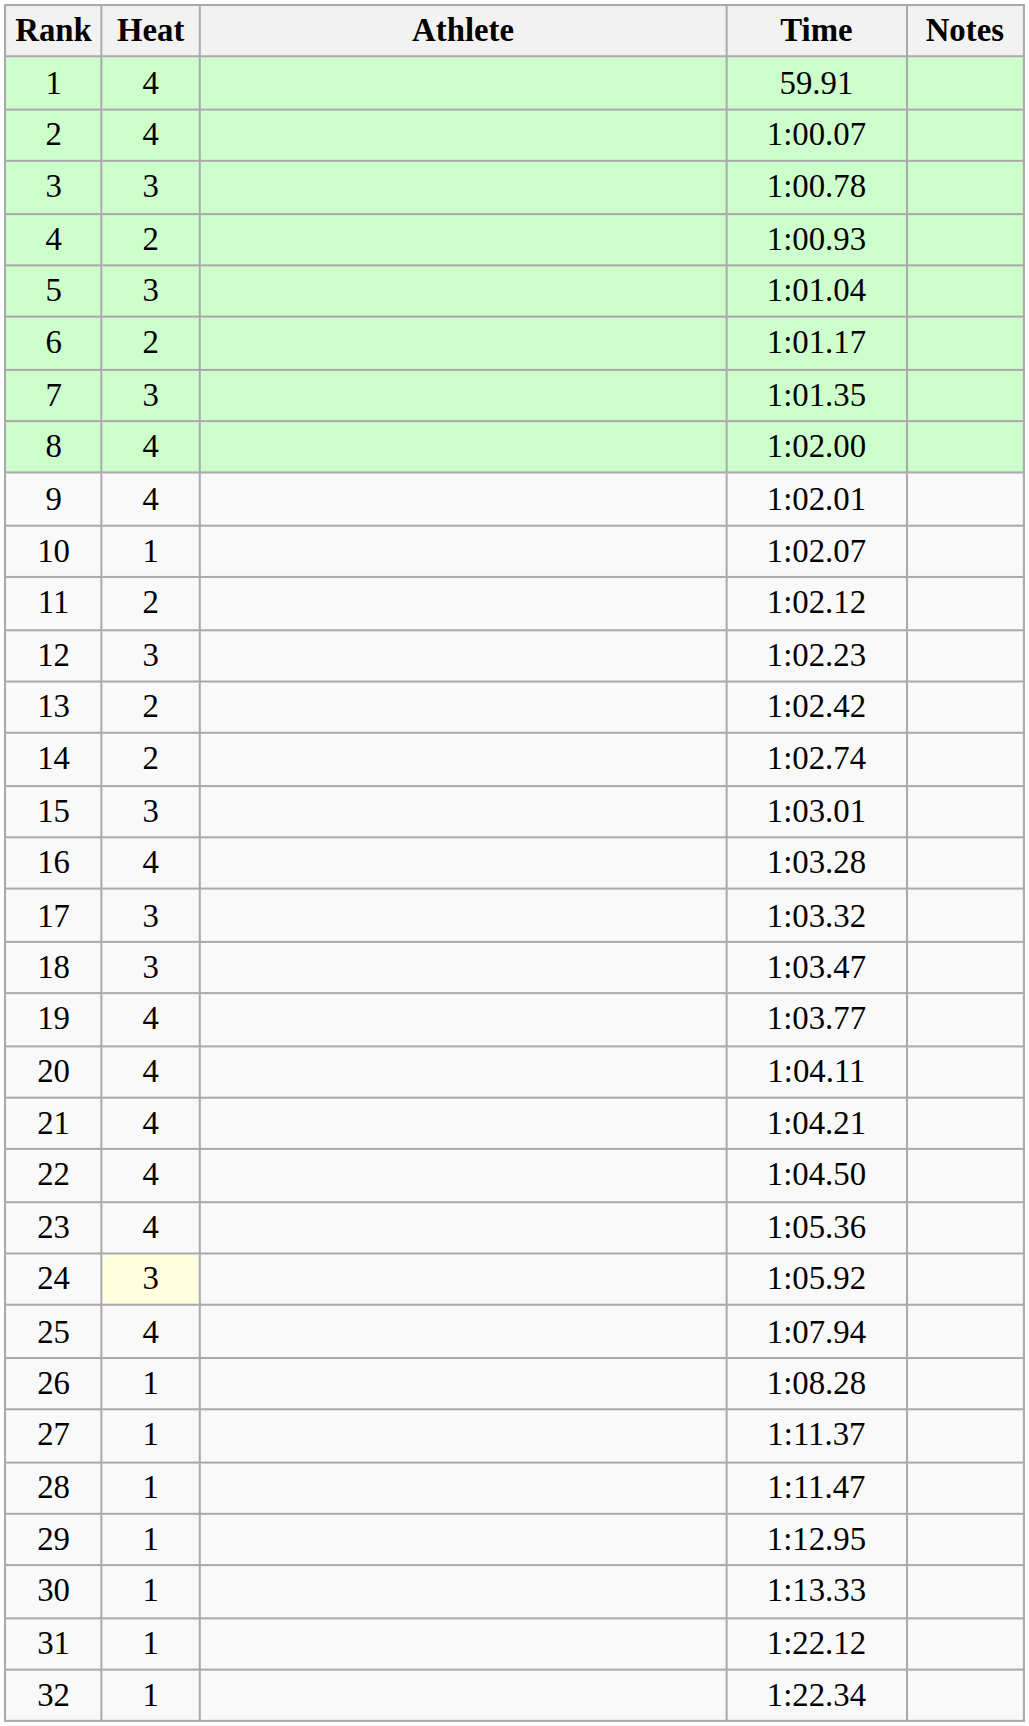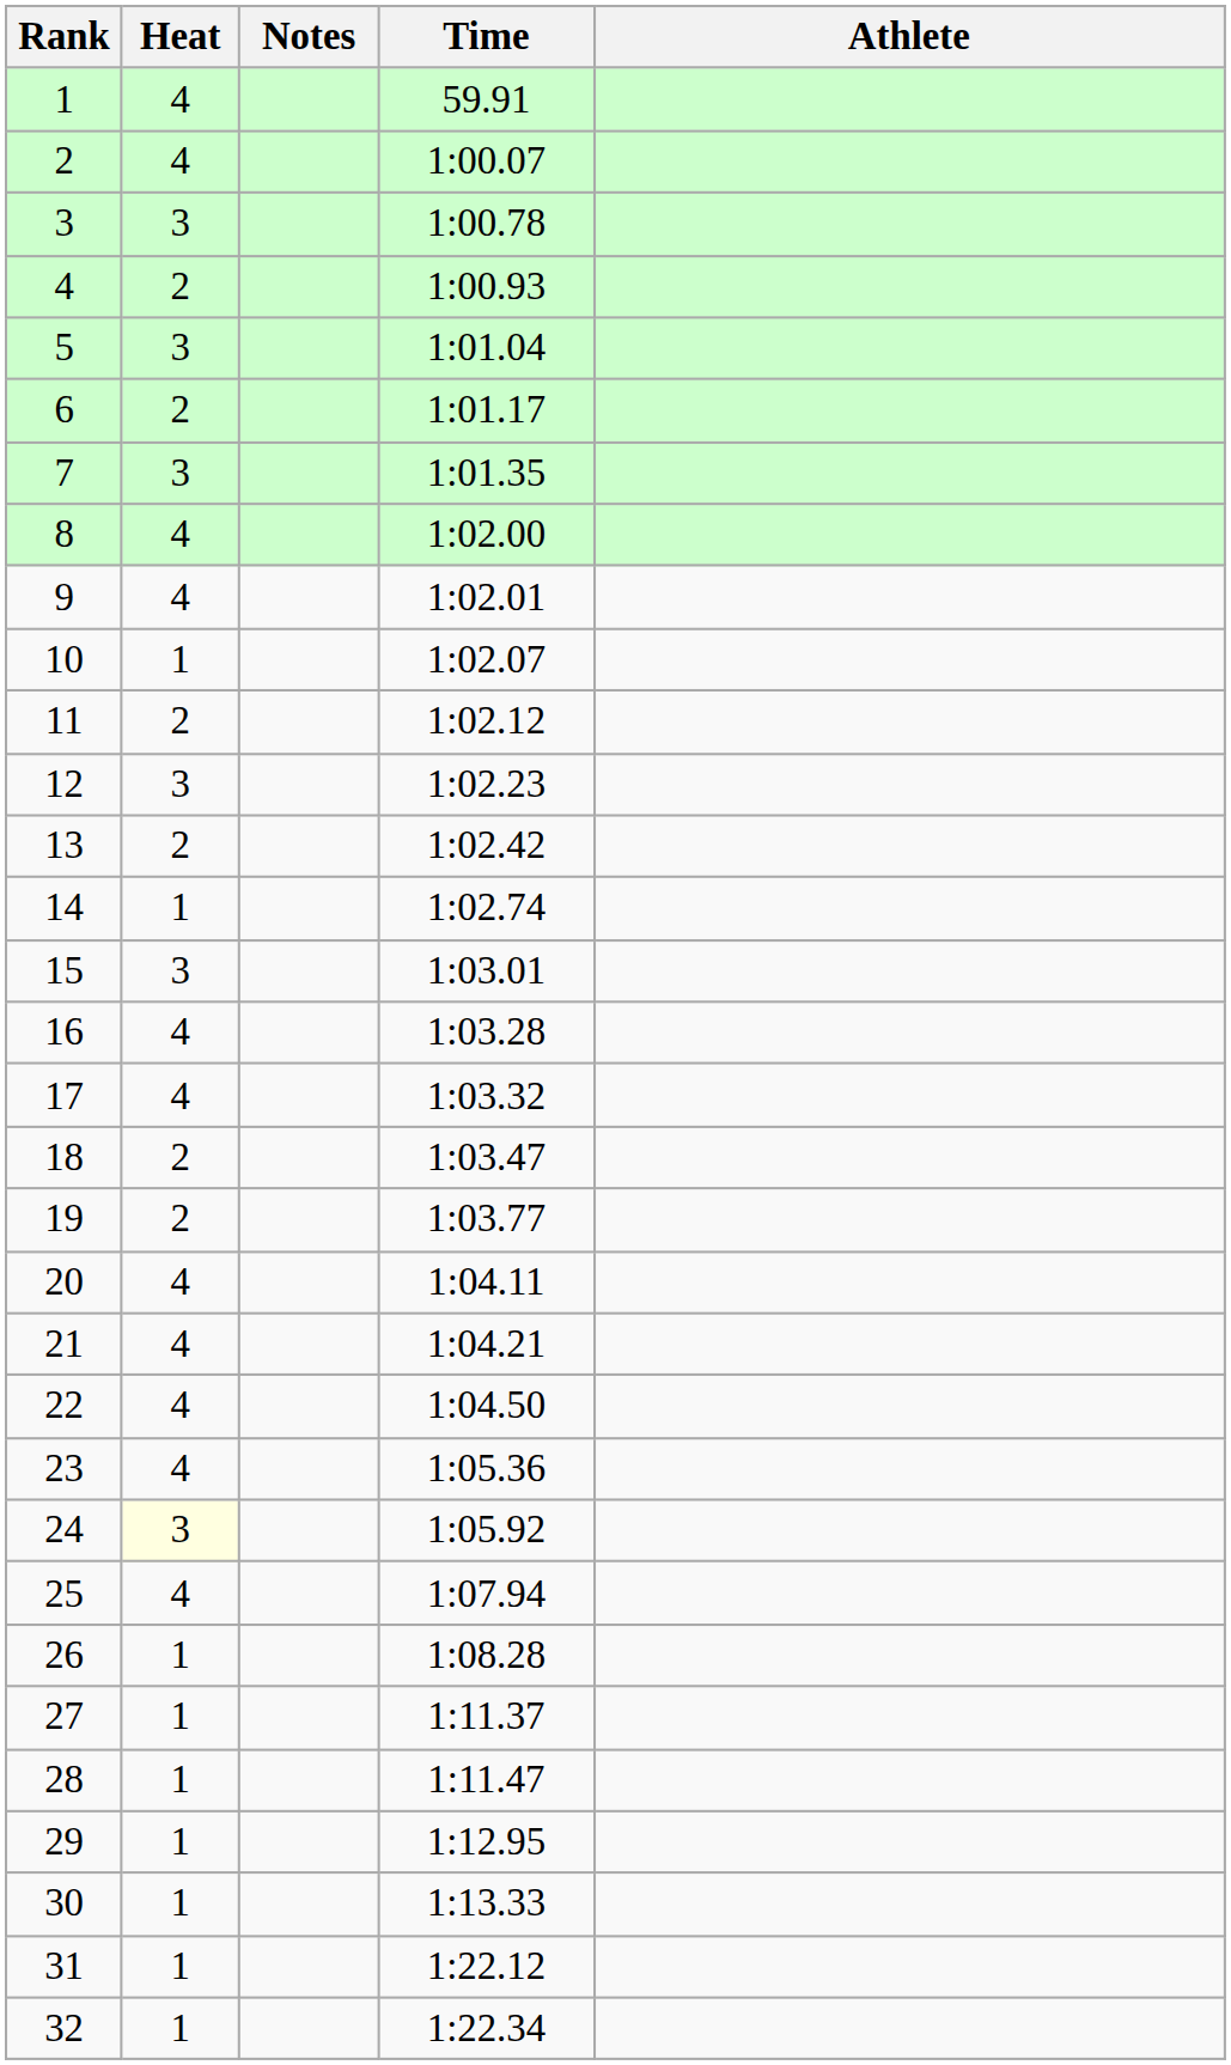columns swapped: Athlete <-> Notes
14 | Heat: 2 -> 1
17 | Heat: 3 -> 4
18 | Heat: 3 -> 2
19 | Heat: 4 -> 2
